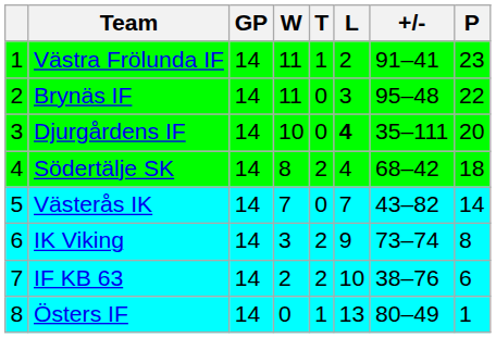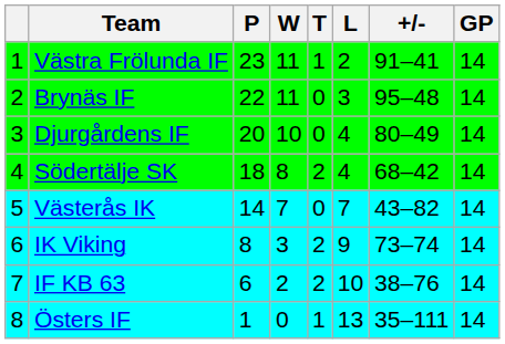columns swapped: GP <-> P
Djurgårdens IF | L: bold -> normal
Djurgårdens IF | +/-: 35–111 -> 80–49
Östers IF | +/-: 80–49 -> 35–111
